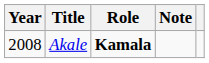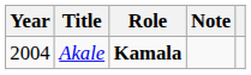Akale | Year: 2008 -> 2004
